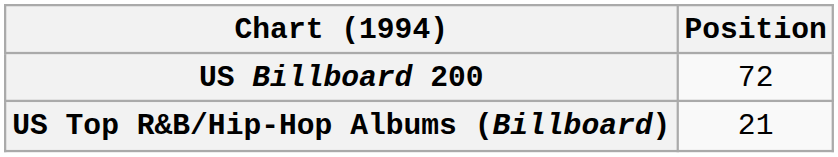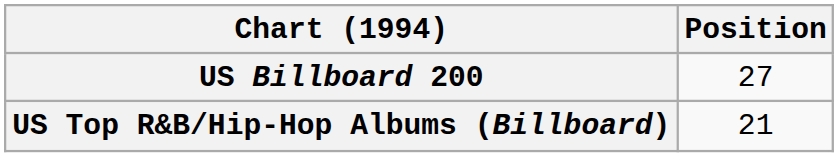US Billboard 200 | Position: 72 -> 27
